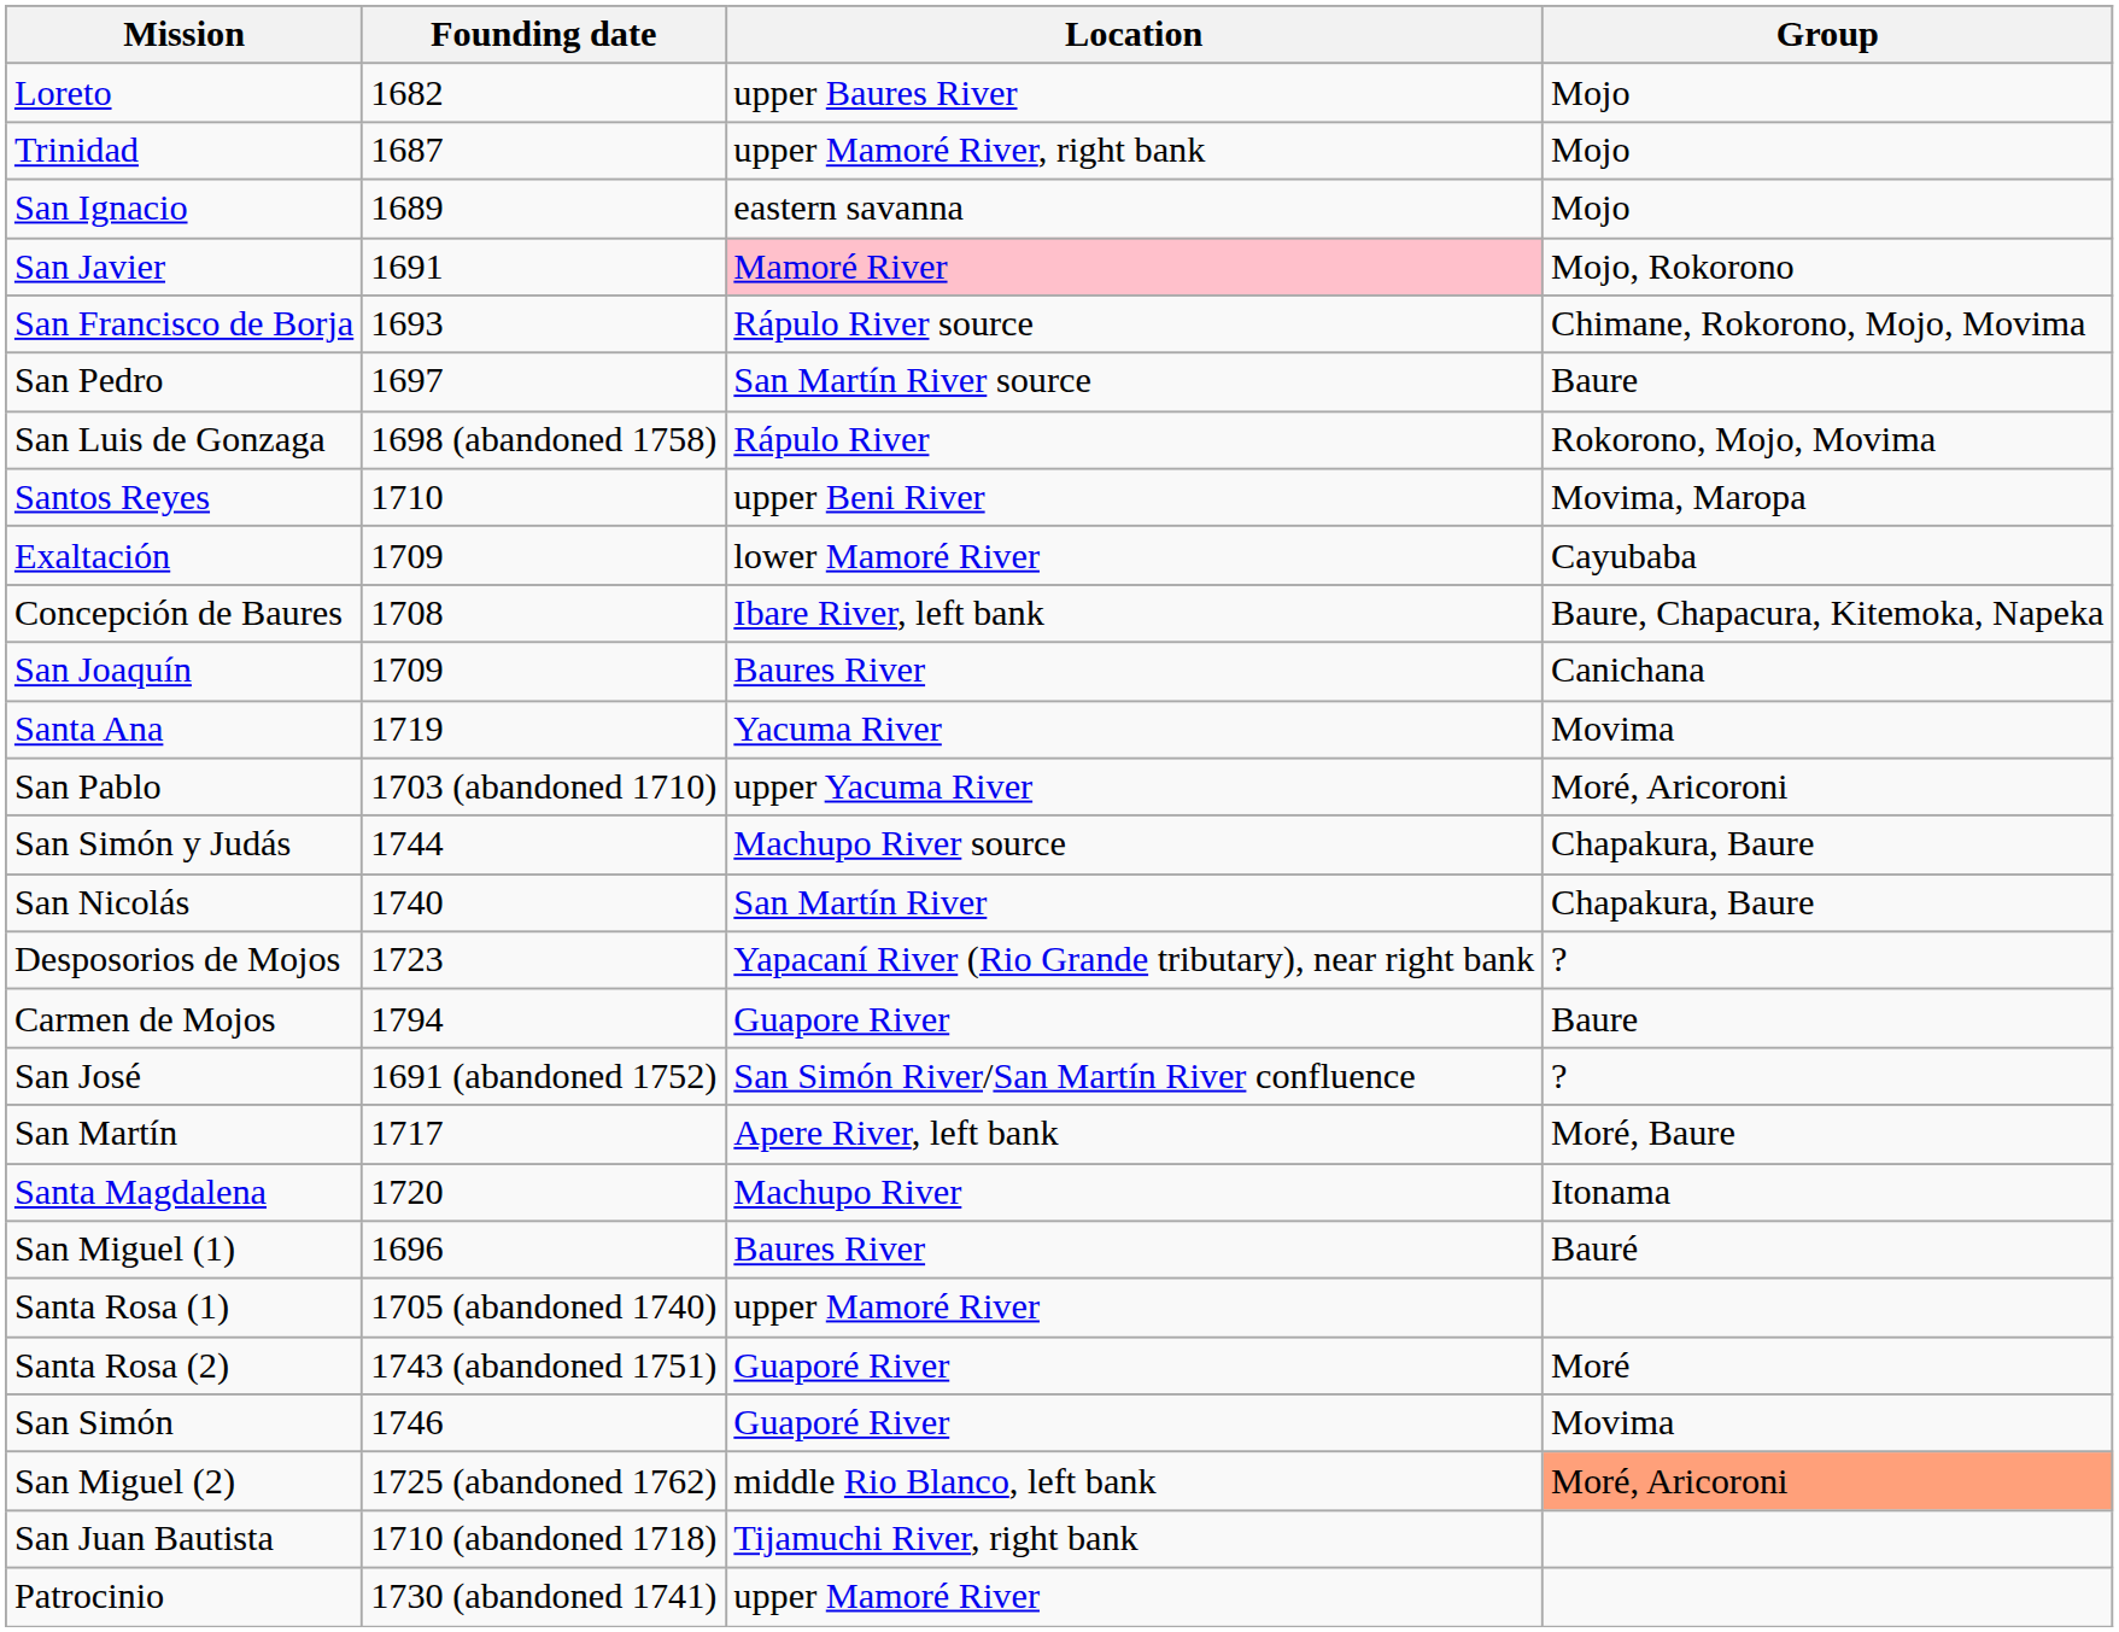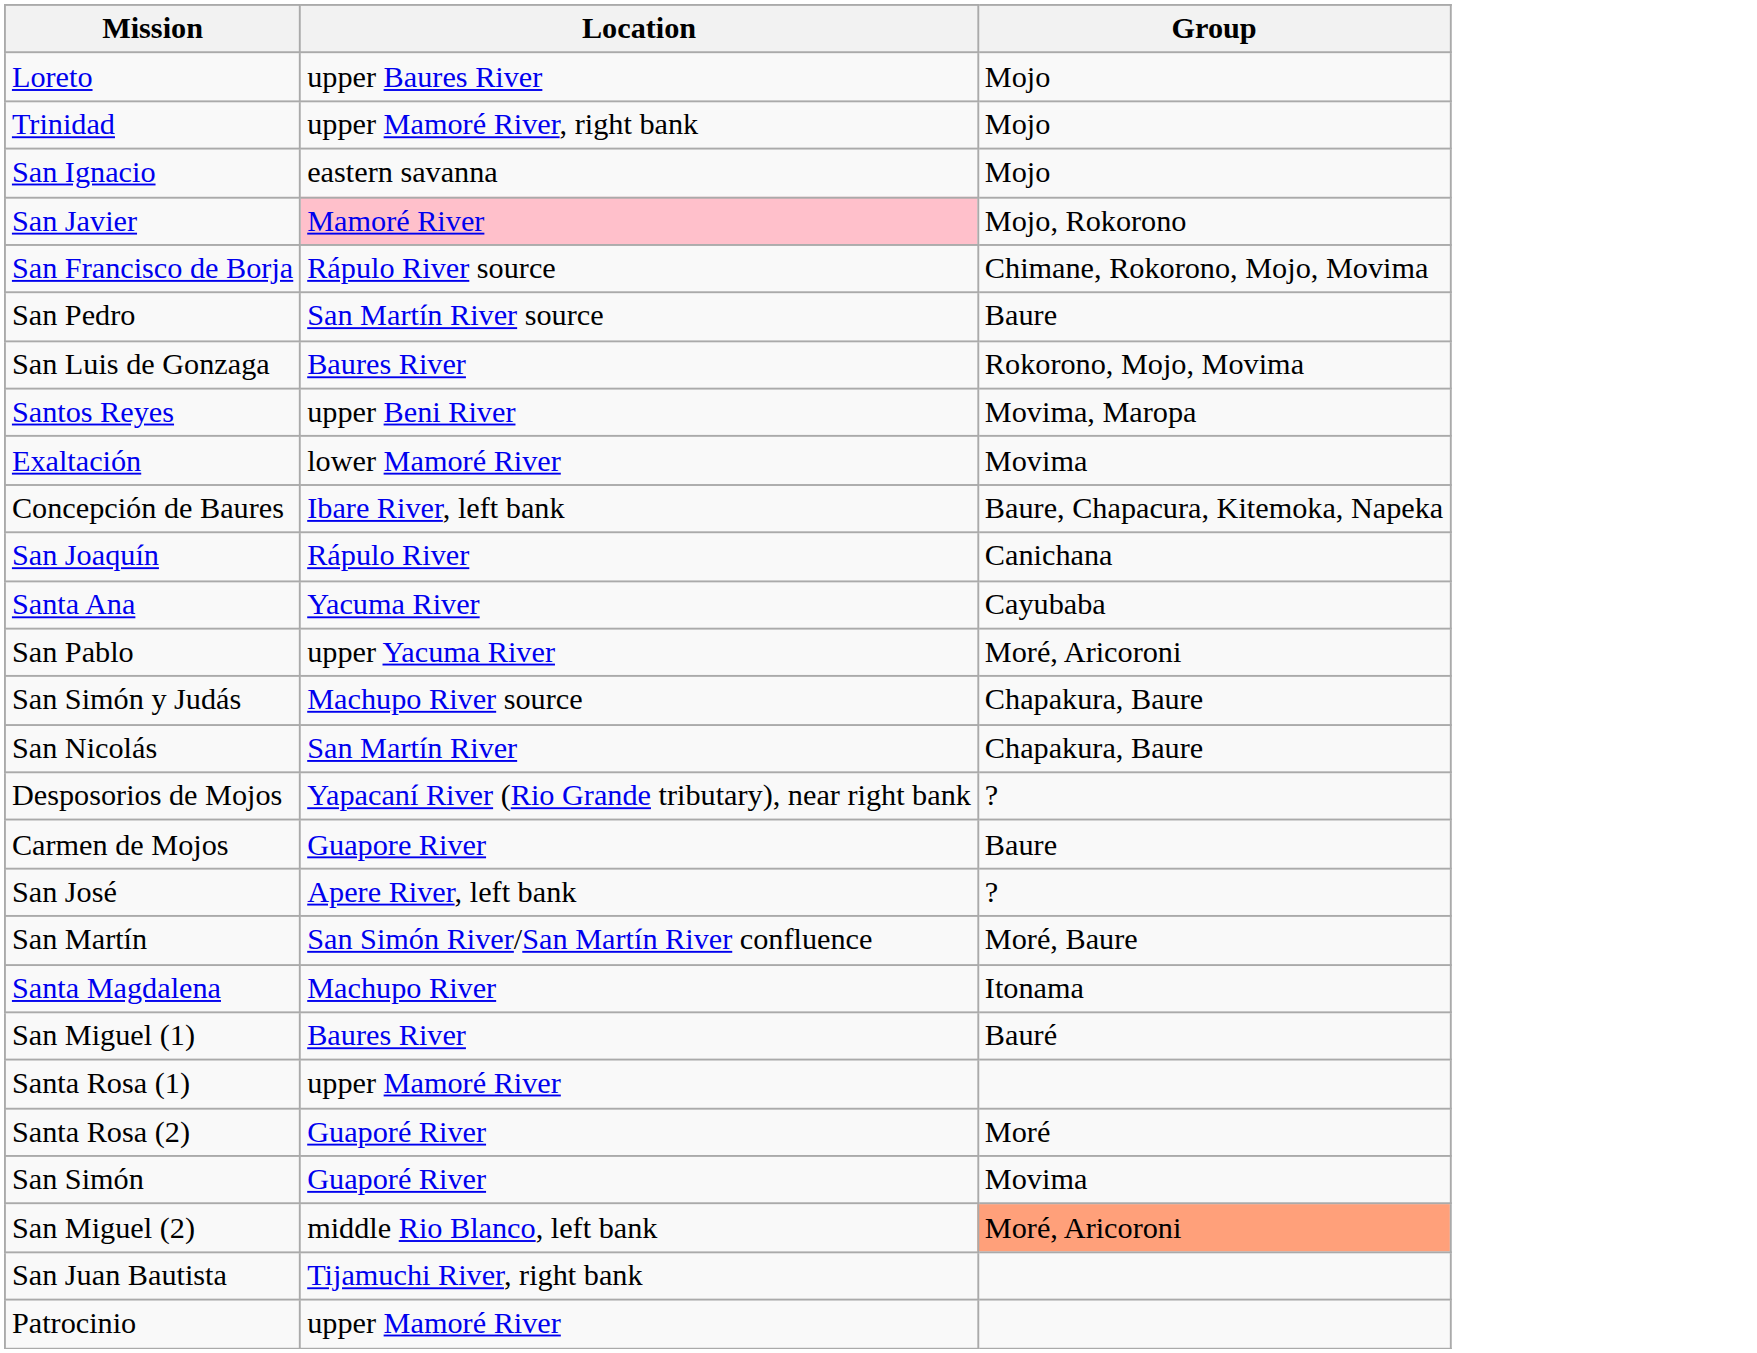- column: Founding date | 1682 | 1687 | 1689 | 1691 | 1693 | 1697 | 1698 (abandoned 1758) | 1710 | 1709 | 1708 | 1709 | 1719 | 1703 (abandoned 1710) | 1744 | 1740 | 1723 | 1794 | 1691 (abandoned 1752) | 1717 | 1720 | 1696 | 1705 (abandoned 1740) | 1743 (abandoned 1751) | 1746 | 1725 (abandoned 1762) | 1710 (abandoned 1718) | 1730 (abandoned 1741)
San Luis de Gonzaga | Location: Rápulo River -> Baures River
Exaltación | Group: Cayubaba -> Movima
San Joaquín | Location: Baures River -> Rápulo River
Santa Ana | Group: Movima -> Cayubaba
San José | Location: San Simón River/San Martín River confluence -> Apere River, left bank
San Martín | Location: Apere River, left bank -> San Simón River/San Martín River confluence
